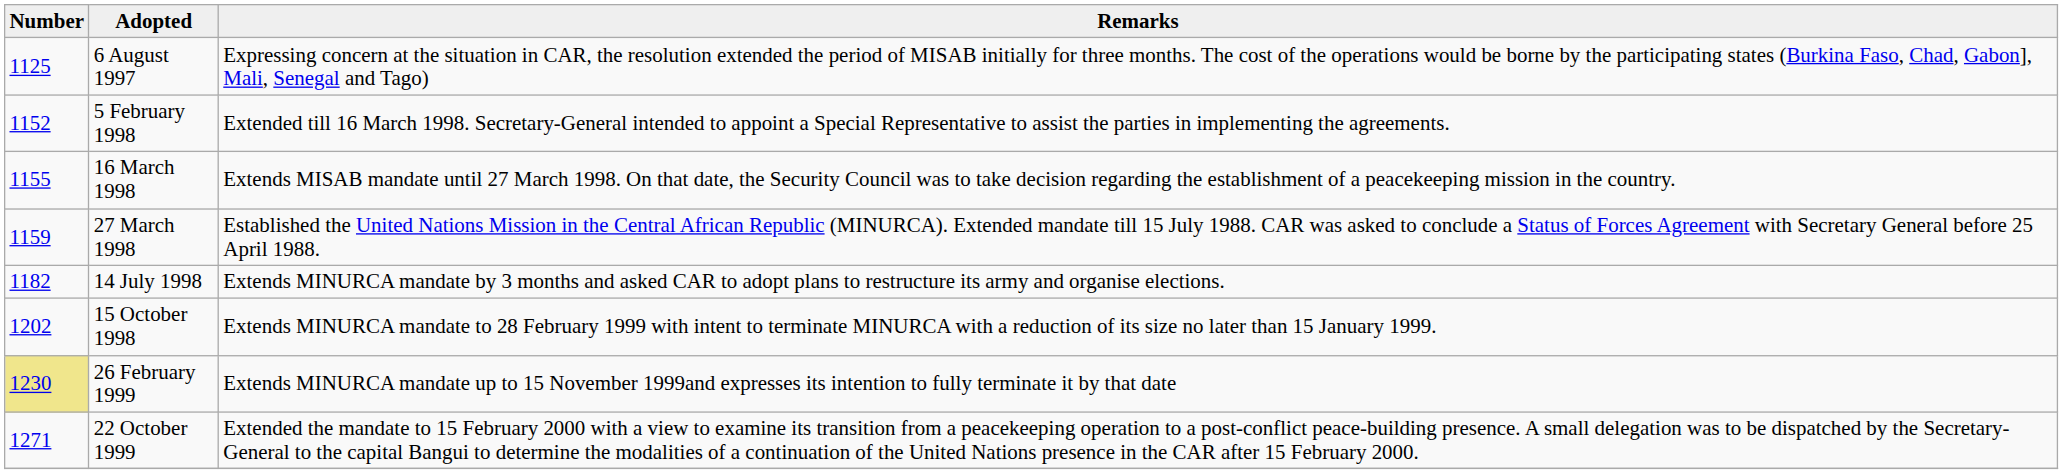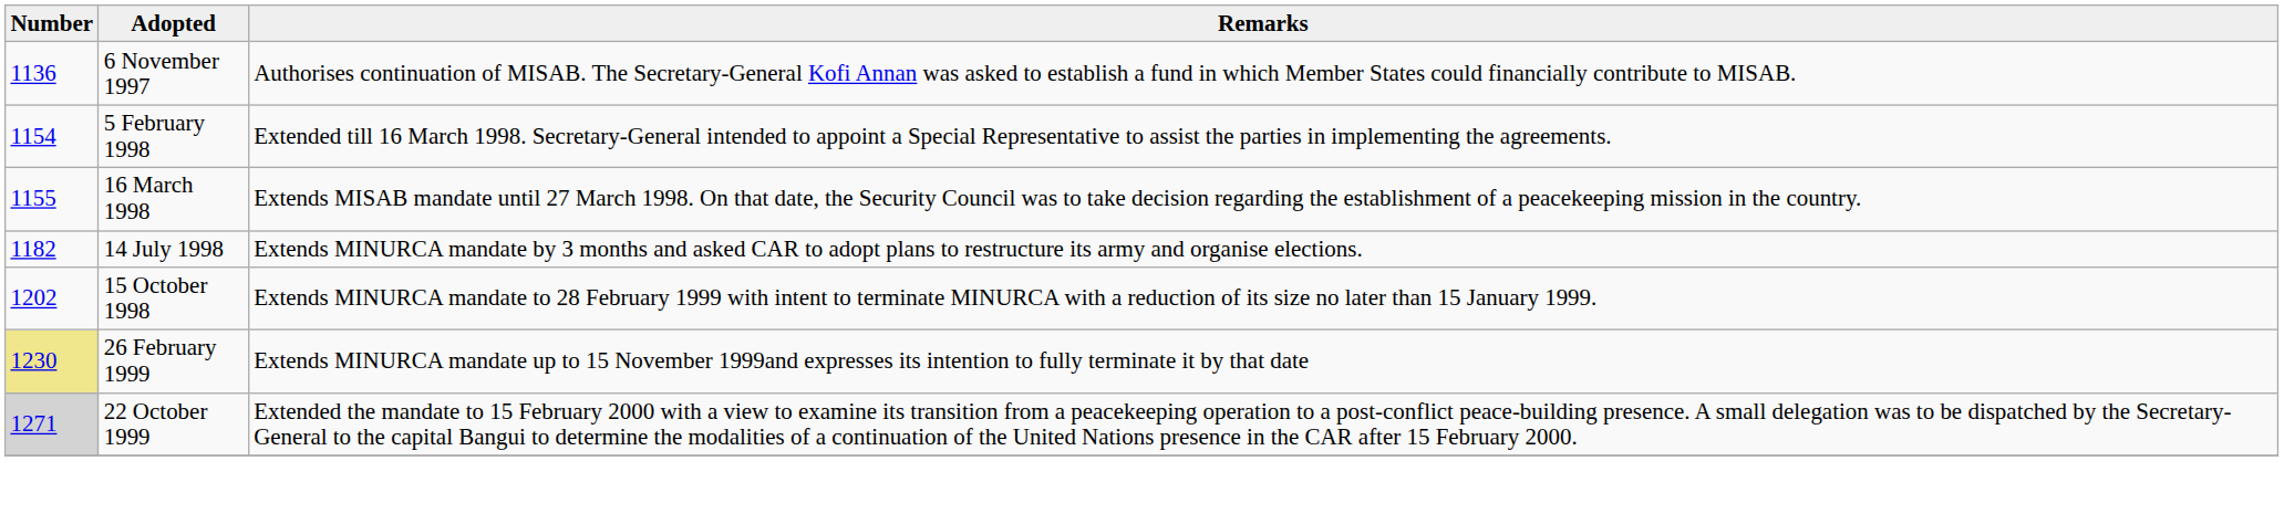- row: 1125 | 6 August 1997 | Expressing concern at the situation in CAR, the resolution extended the period of MISAB initially for three months. The cost of the operations would be borne by the participating states (Burkina Faso, Chad, Gabon], Mali, Senegal and Tago)
+ row: 1136 | 6 November 1997 | Authorises continuation of MISAB. The Secretary-General Kofi Annan was asked to establish a fund in which Member States could financially contribute to MISAB.
5 February 1998 | Number: 1152 -> 1154
- row: 1159 | 27 March 1998 | Established the United Nations Mission in the Central African Republic (MINURCA). Extended mandate till 15 July 1988. CAR was asked to conclude a Status of Forces Agreement with Secretary General before 25 April 1988.
22 October 1999 | Number: no background -> lightgrey background
